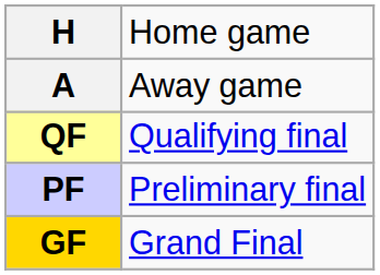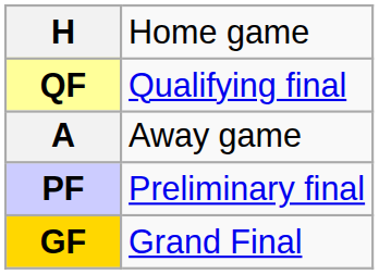rows swapped: A <-> QF
